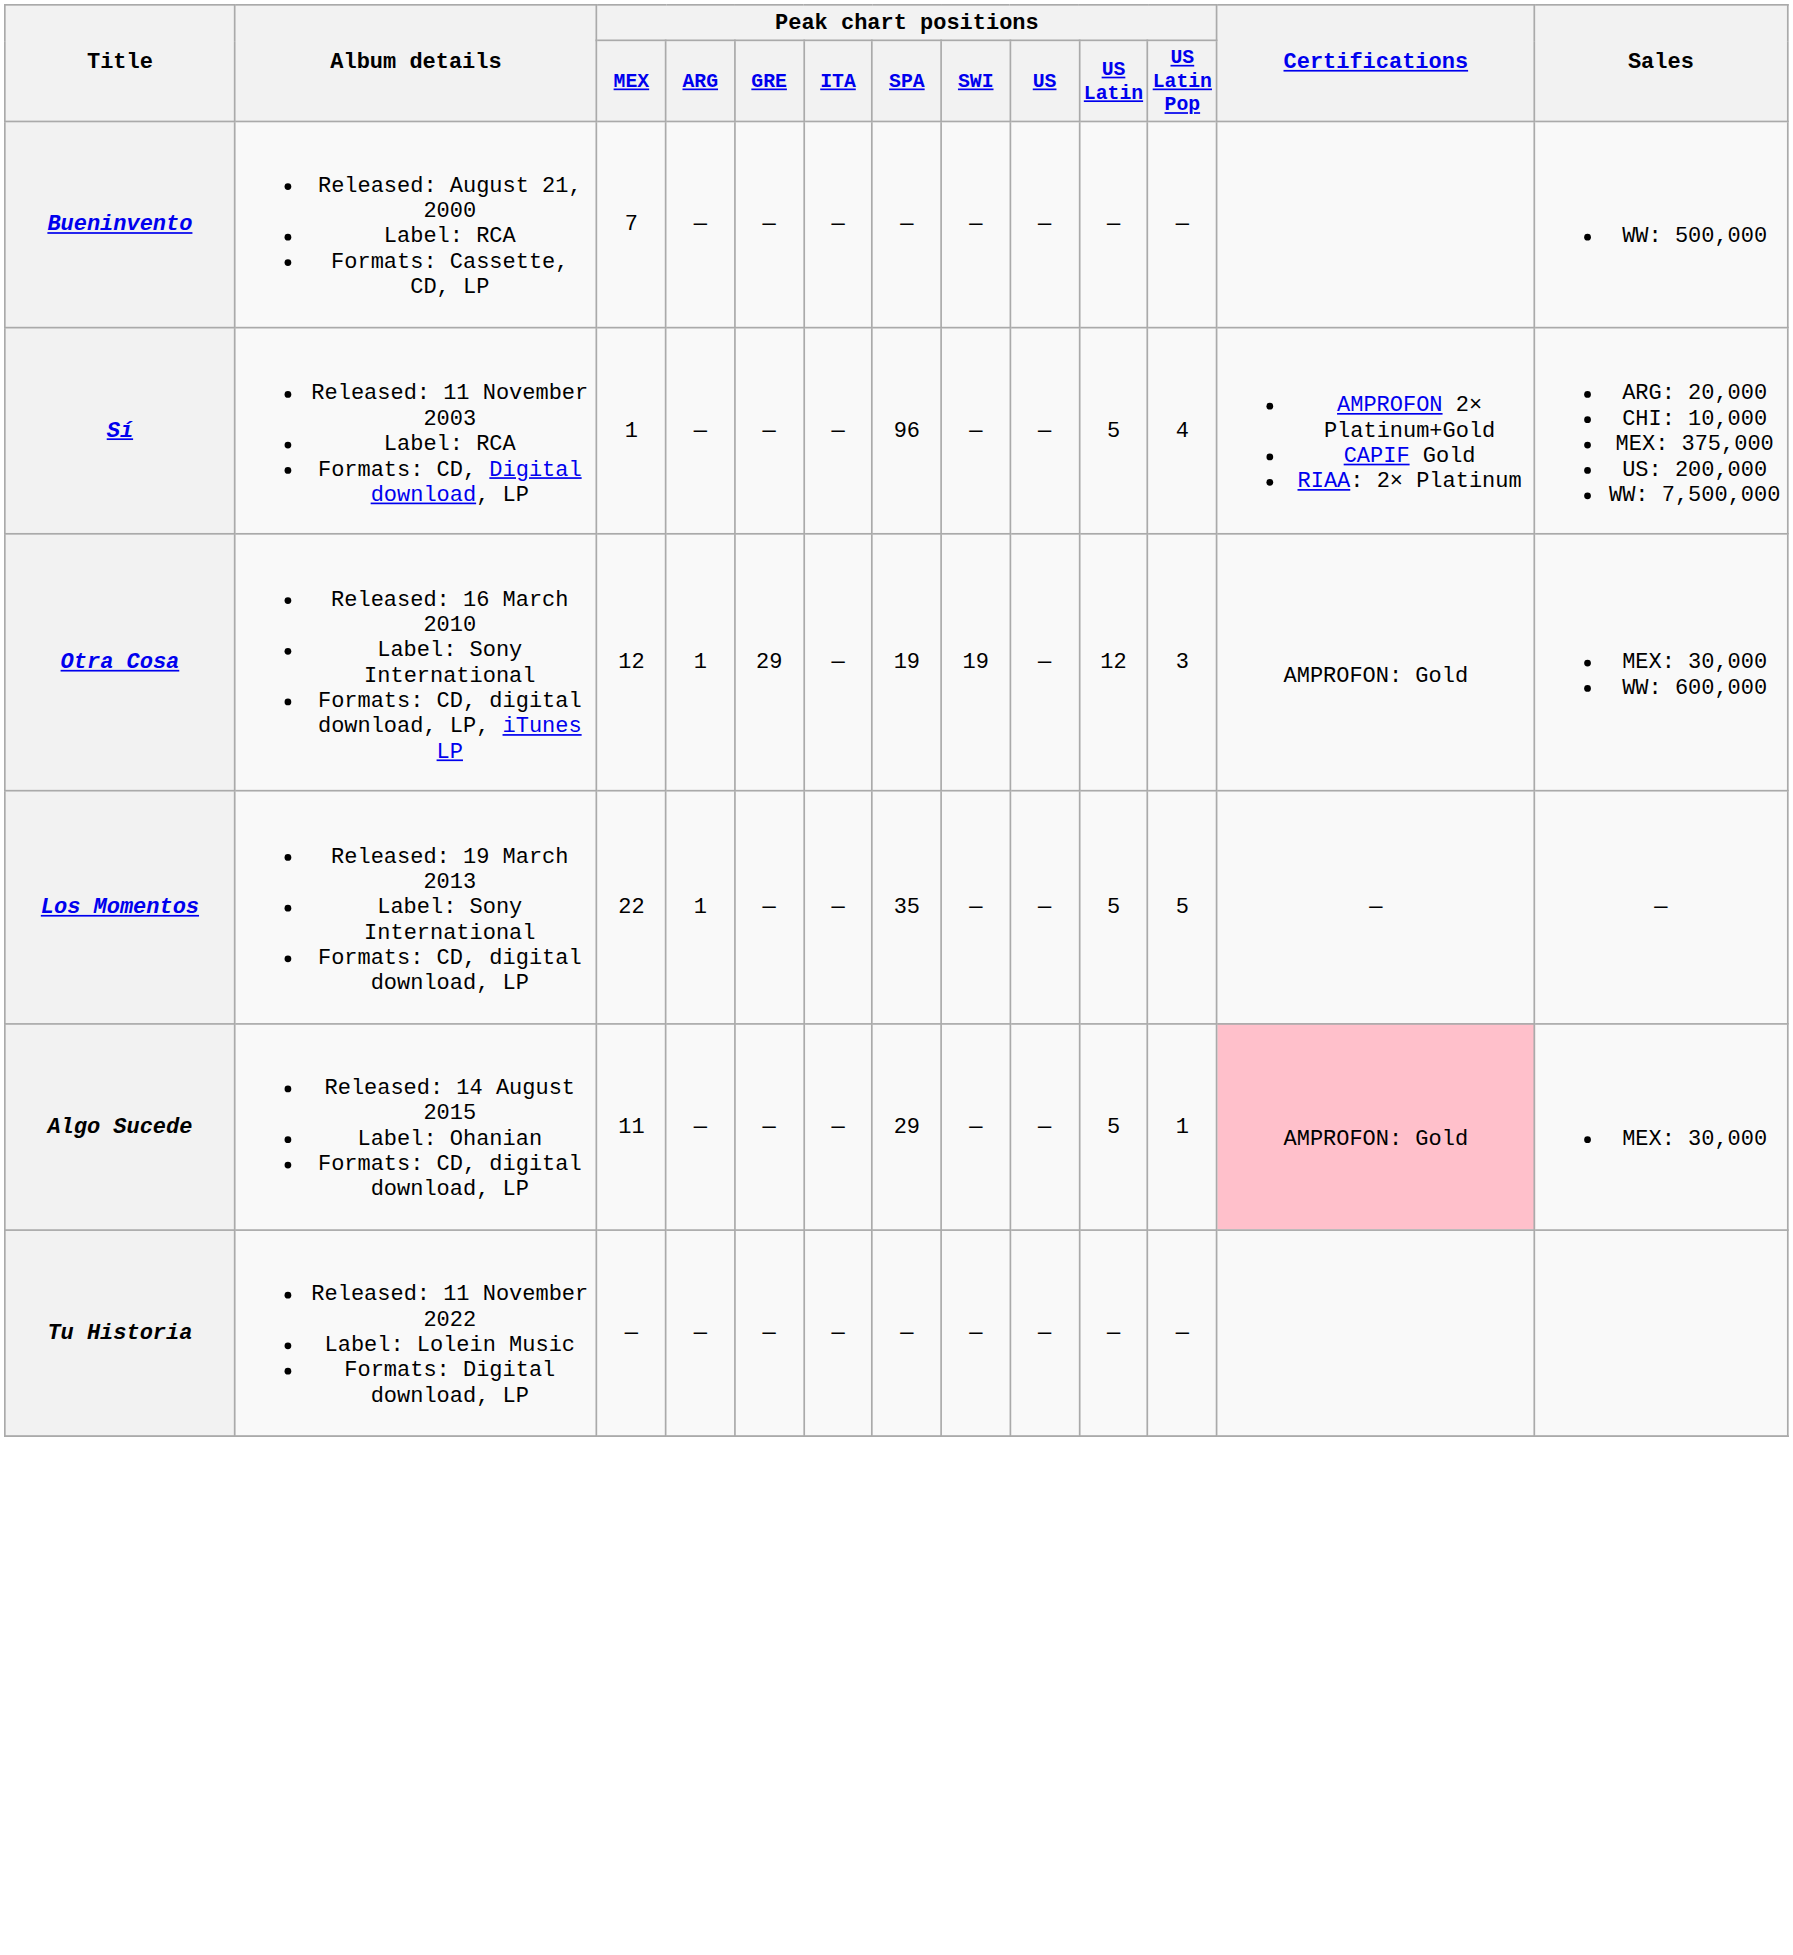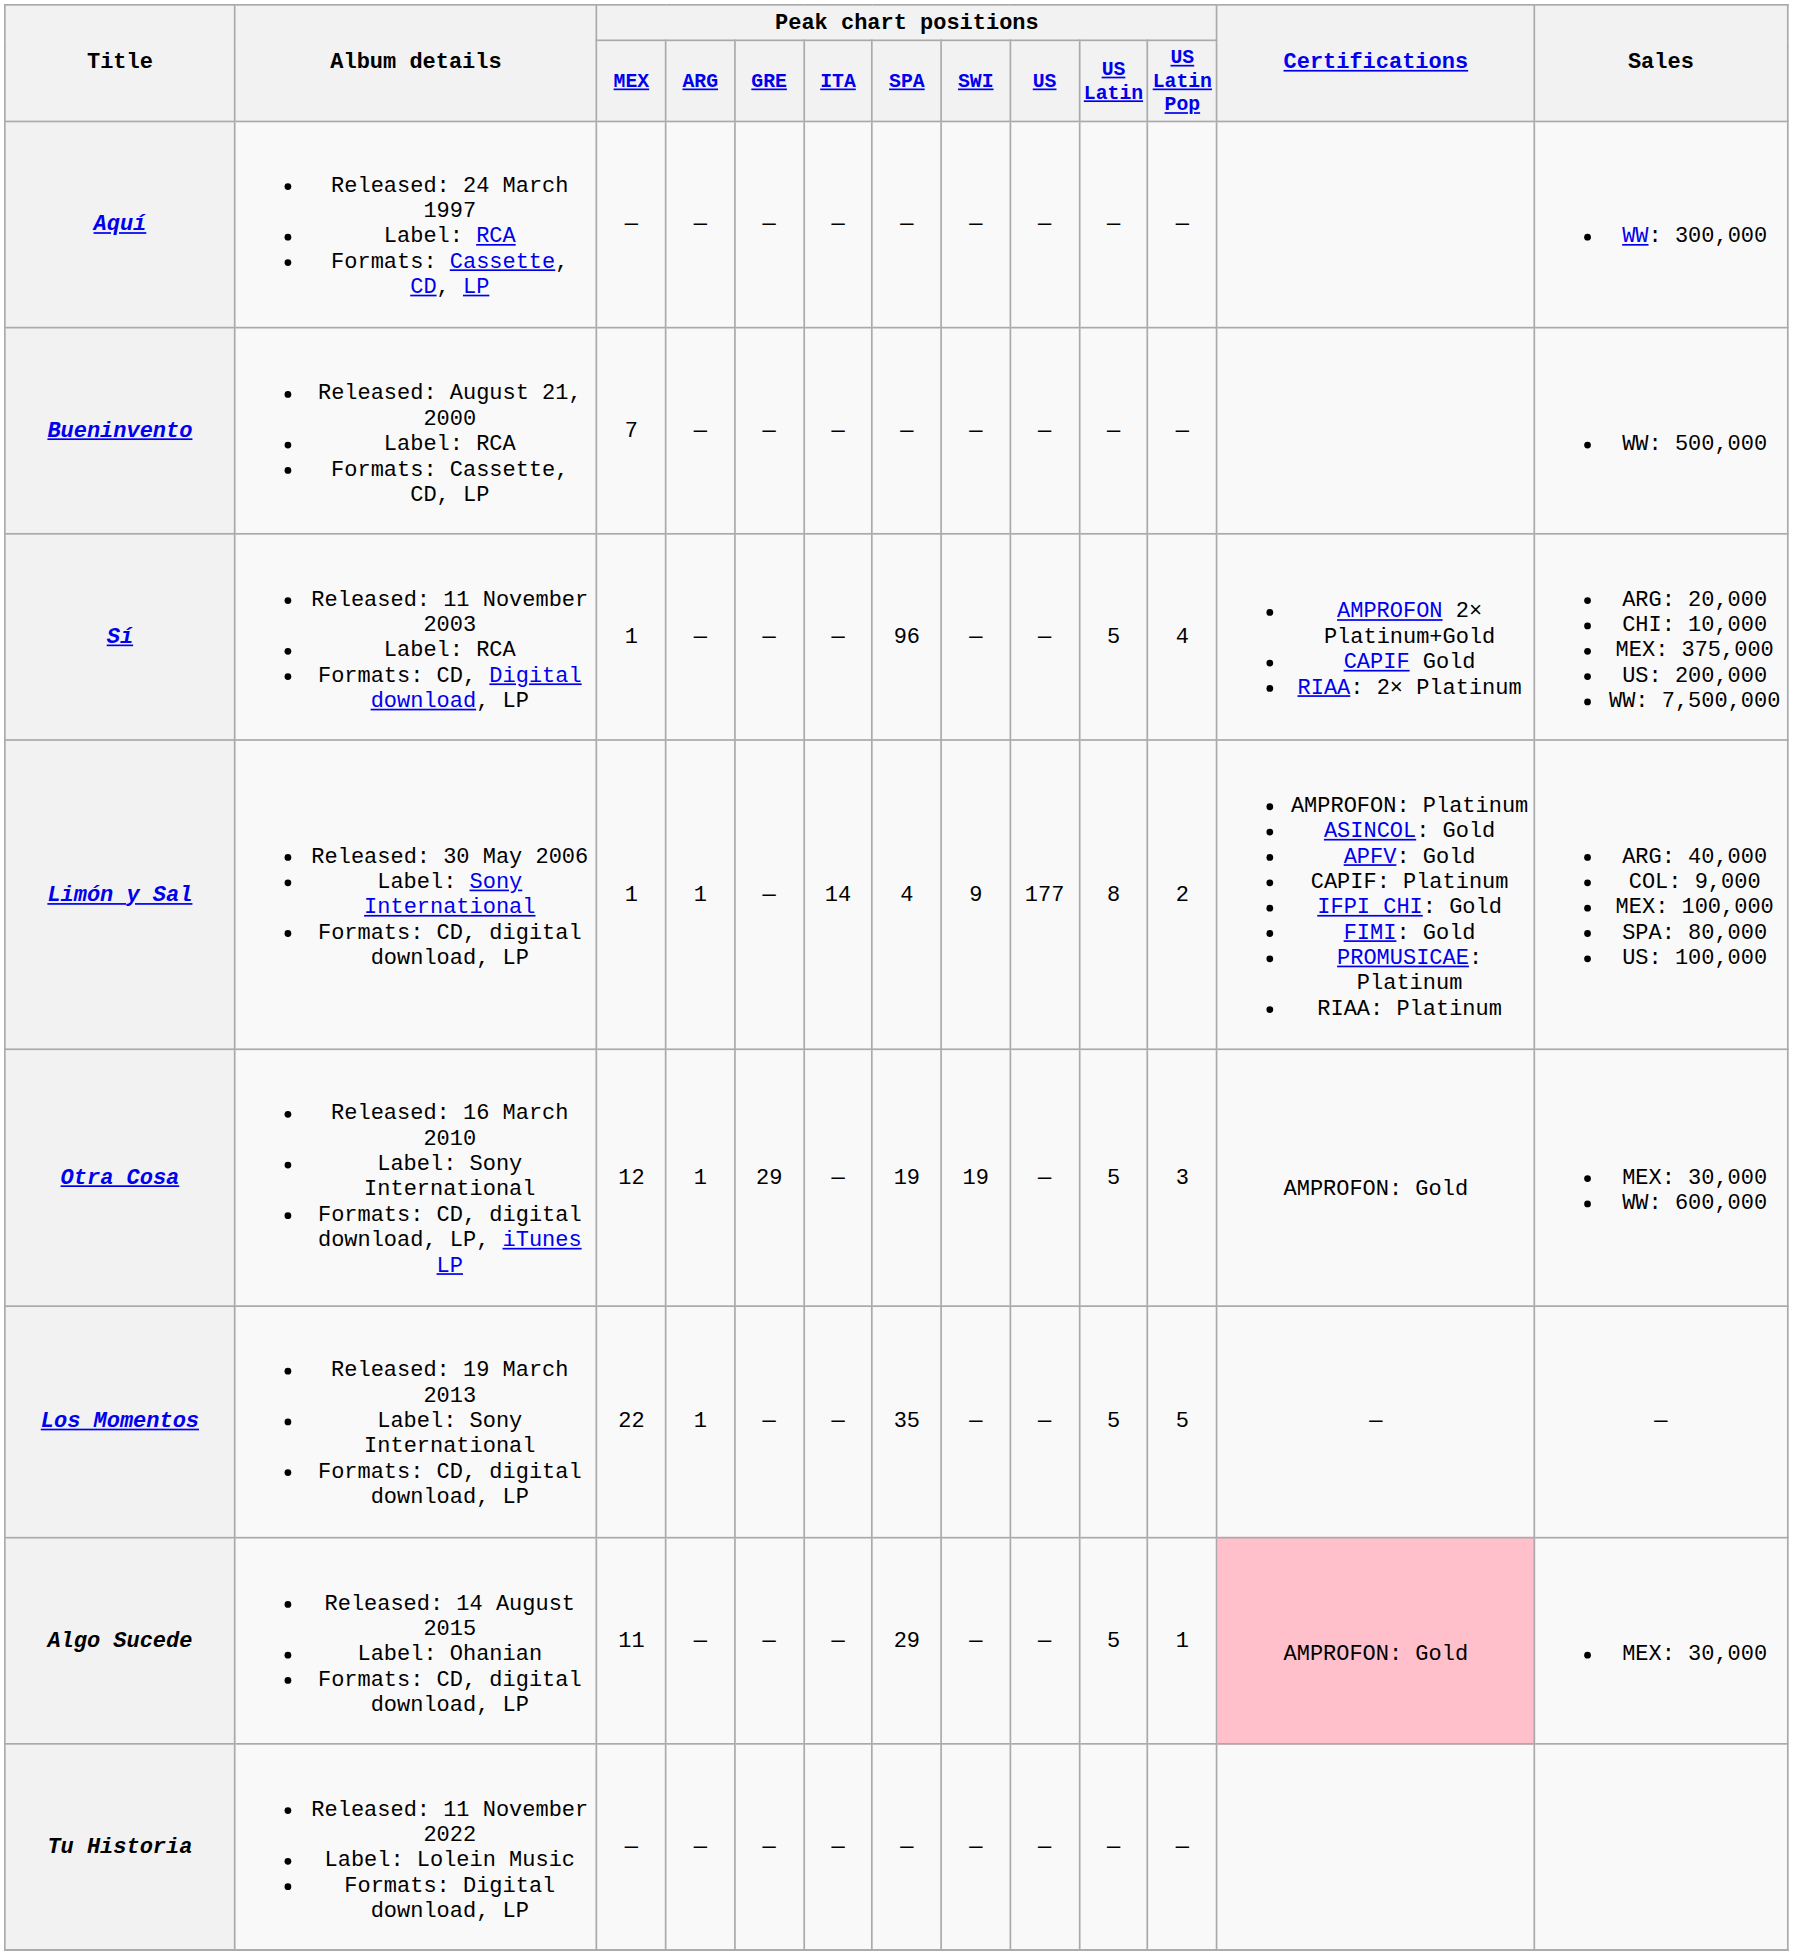+ row: Aquí | Released: 24 March 1997 Label: RCA Formats: Cassette, CD, LP | — | — | — | — | — | — | — | — | — | WW: 300,000
+ row: Limón y Sal | Released: 30 May 2006 Label: Sony International Formats: CD, digital download, LP | 1 | 1 | — | 14 | 4 | 9 | 177 | 8 | 2 | AMPROFON: Platinum ASINCOL: Gold APFV: Gold CAPIF: Platinum IFPI CHI: Gold FIMI: Gold PROMUSICAE: Platinum RIAA: Platinum | ARG: 40,000 COL: 9,000 MEX: 100,000 SPA: 80,000 US: 100,000
Otra Cosa | Peak chart positions / US Latin: 12 -> 5
